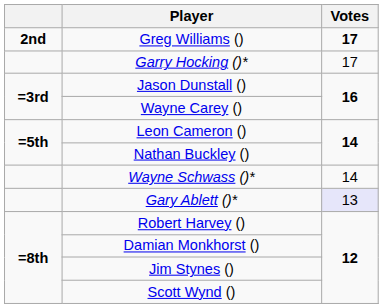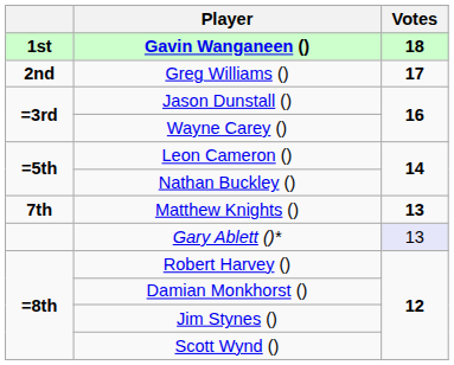+ row: 1st | Gavin Wanganeen () | 18
- row: Garry Hocking ()* | 17
- row: Wayne Schwass ()* | 14
+ row: 7th | Matthew Knights () | 13
